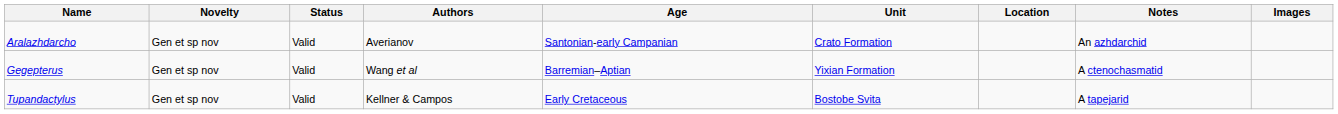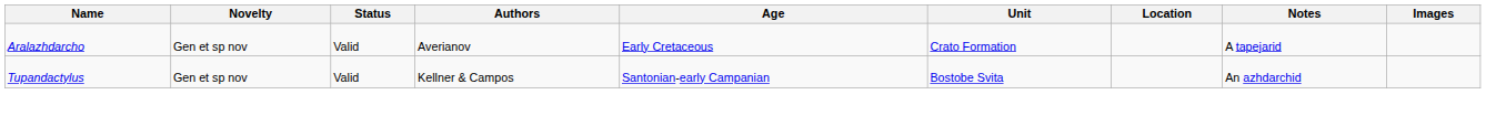Aralazhdarcho | Age: Santonian-early Campanian -> Early Cretaceous
Aralazhdarcho | Notes: An azhdarchid -> A tapejarid
- row: Gegepterus | Gen et sp nov | Valid | Wang et al | Barremian–Aptian | Yixian Formation | A ctenochasmatid
Tupandactylus | Age: Early Cretaceous -> Santonian-early Campanian
Tupandactylus | Notes: A tapejarid -> An azhdarchid
